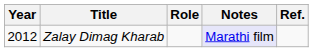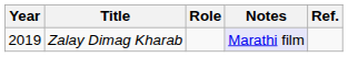Zalay Dimag Kharab | Year: 2012 -> 2019
